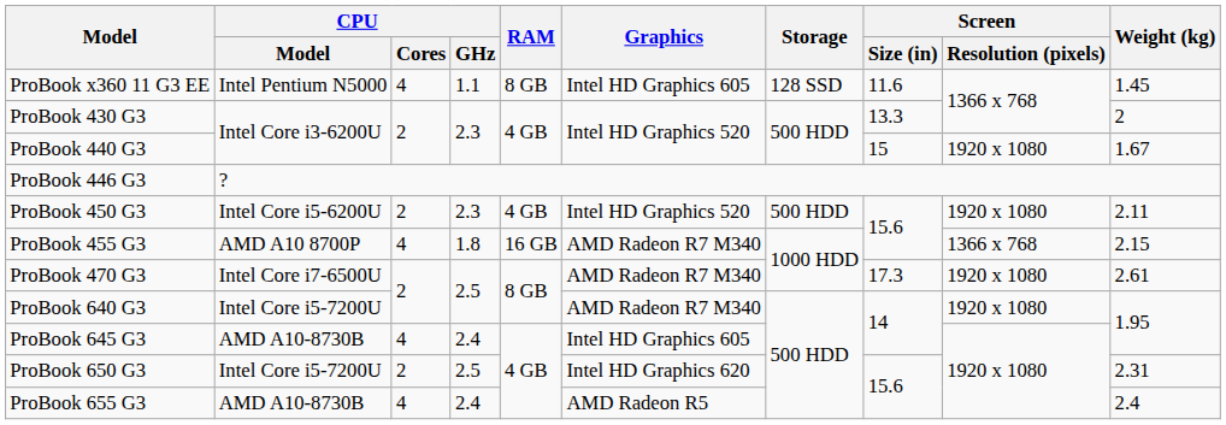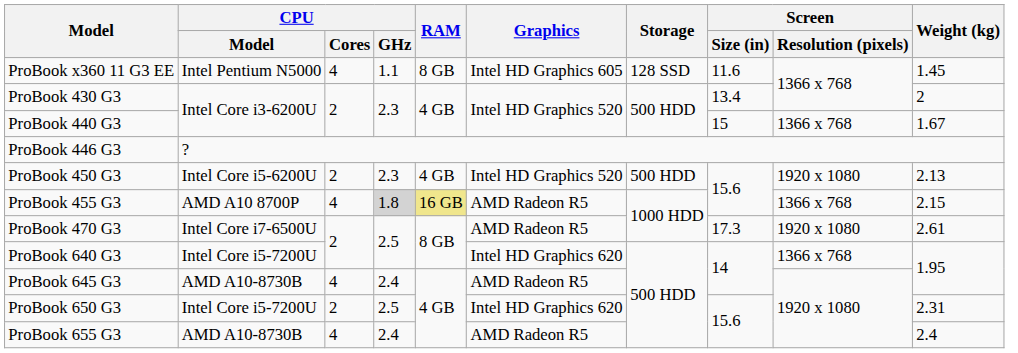ProBook 430 G3 | Screen / Size (in): 13.3 -> 13.4
ProBook 440 G3 | Screen / Resolution (pixels): 1920 x 1080 -> 1366 x 768
ProBook 450 G3 | Weight (kg): 2.11 -> 2.13
ProBook 455 G3 | CPU / GHz: no background -> lightgrey background
ProBook 455 G3 | RAM: no background -> khaki background
ProBook 455 G3 | Graphics: AMD Radeon R7 M340 -> AMD Radeon R5
ProBook 470 G3 | Graphics: AMD Radeon R7 M340 -> AMD Radeon R5
ProBook 640 G3 | Graphics: AMD Radeon R7 M340 -> Intel HD Graphics 620
ProBook 640 G3 | Screen / Resolution (pixels): 1920 x 1080 -> 1366 x 768
ProBook 645 G3 | Graphics: Intel HD Graphics 605 -> AMD Radeon R5
